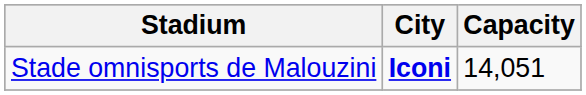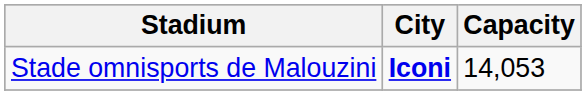Stade omnisports de Malouzini | Capacity: 14,051 -> 14,053
